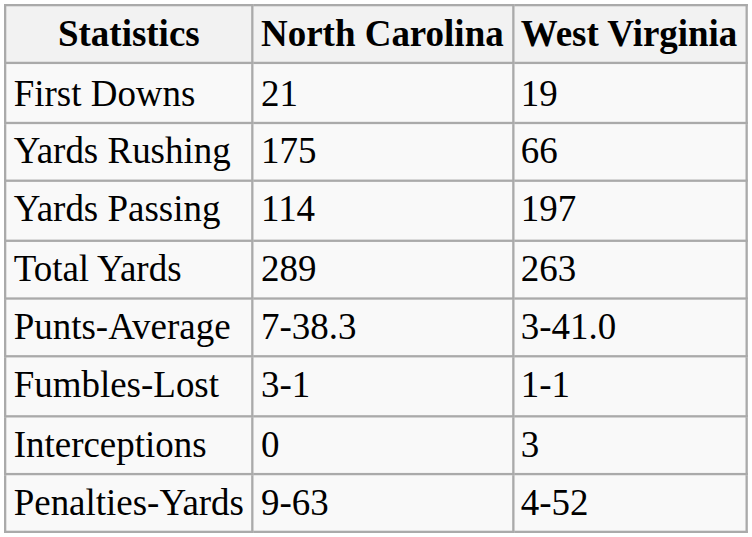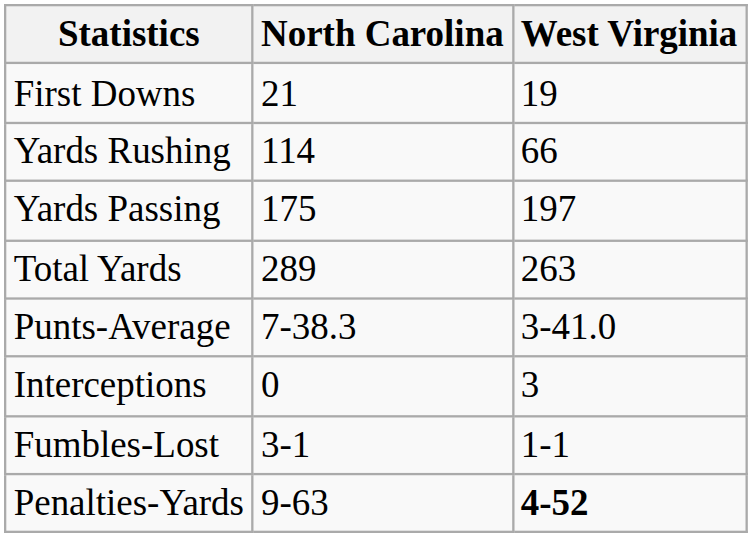Yards Rushing | North Carolina: 175 -> 114
Yards Passing | North Carolina: 114 -> 175
rows swapped: Fumbles-Lost <-> Interceptions
Penalties-Yards | West Virginia: normal -> bold
